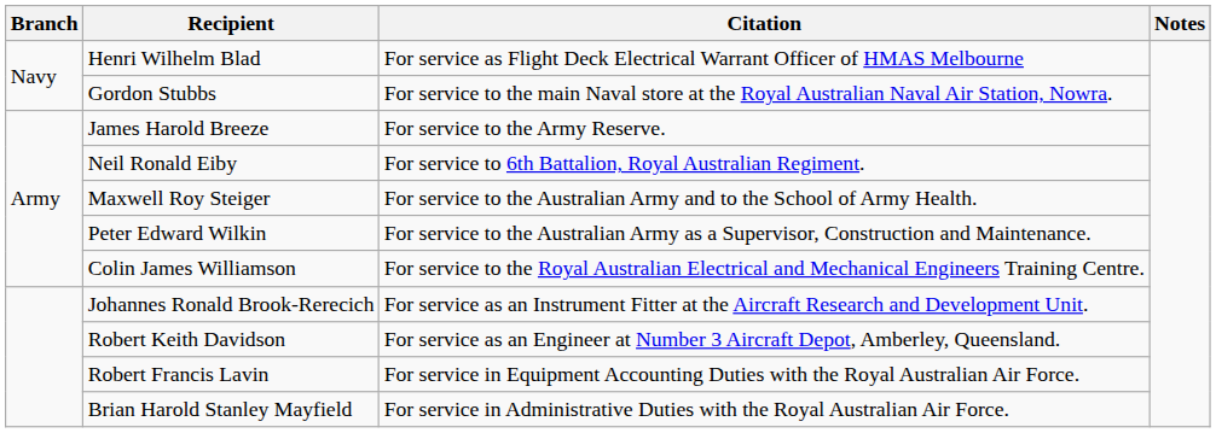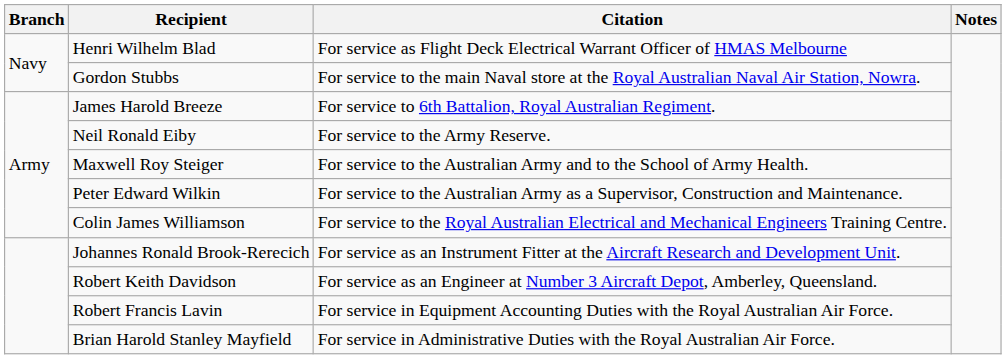James Harold Breeze | Citation: For service to the Army Reserve. -> For service to 6th Battalion, Royal Australian Regiment.
Neil Ronald Eiby | Citation: For service to 6th Battalion, Royal Australian Regiment. -> For service to the Army Reserve.
